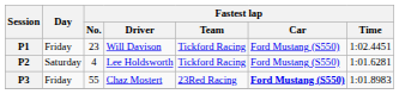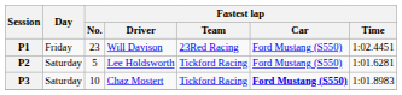P1 | Fastest lap / Team: Tickford Racing -> 23Red Racing
P2 | Fastest lap / No.: 4 -> 5
P3 | Day: Friday -> Saturday
P3 | Fastest lap / No.: 55 -> 10
P3 | Fastest lap / Team: 23Red Racing -> Tickford Racing
